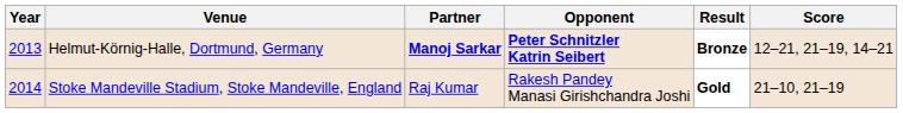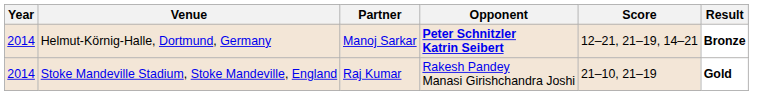columns swapped: Score <-> Result
Helmut-Körnig-Halle, Dortmund, Germany | Year: 2013 -> 2014
Helmut-Körnig-Halle, Dortmund, Germany | Partner: bold -> normal
